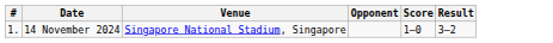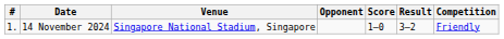+ column: Competition | Friendly
